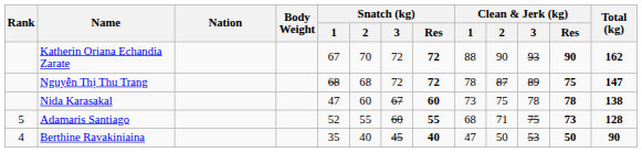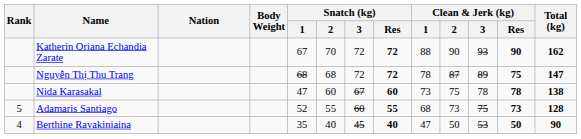Adamaris Santiago | Clean & Jerk (kg) / 2: 71 -> 73
